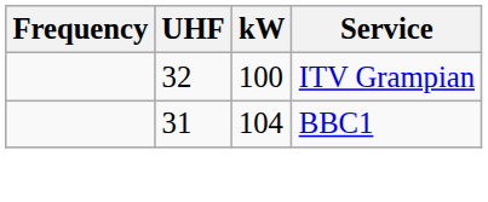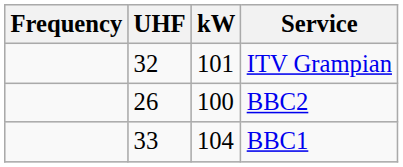ITV Grampian | kW: 100 -> 101
+ row: 26 | 100 | BBC2
BBC1 | UHF: 31 -> 33
